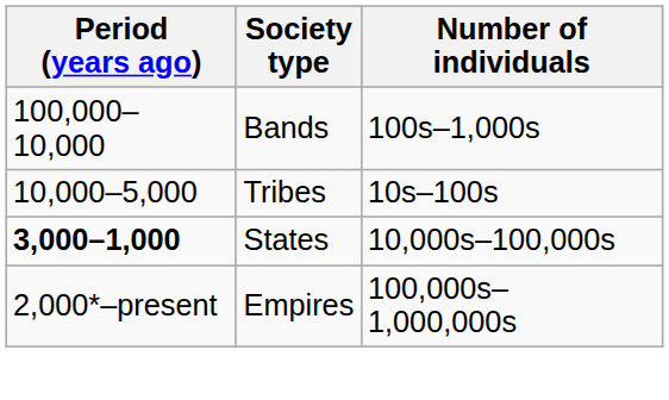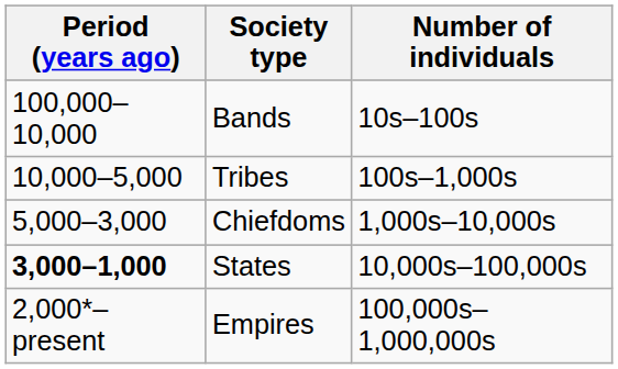Bands | Number of individuals: 100s–1,000s -> 10s–100s
Tribes | Number of individuals: 10s–100s -> 100s–1,000s
+ row: 5,000–3,000 | Chiefdoms | 1,000s–10,000s
